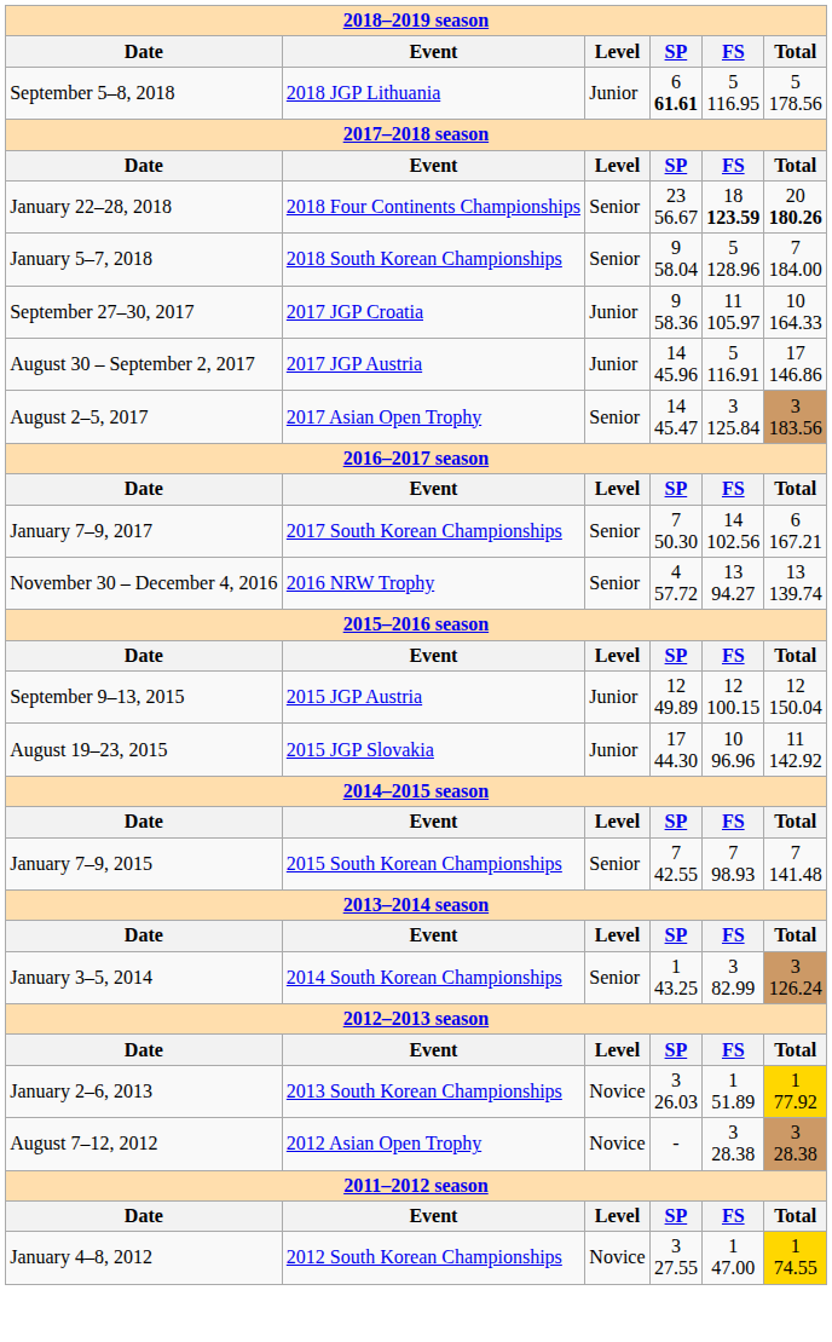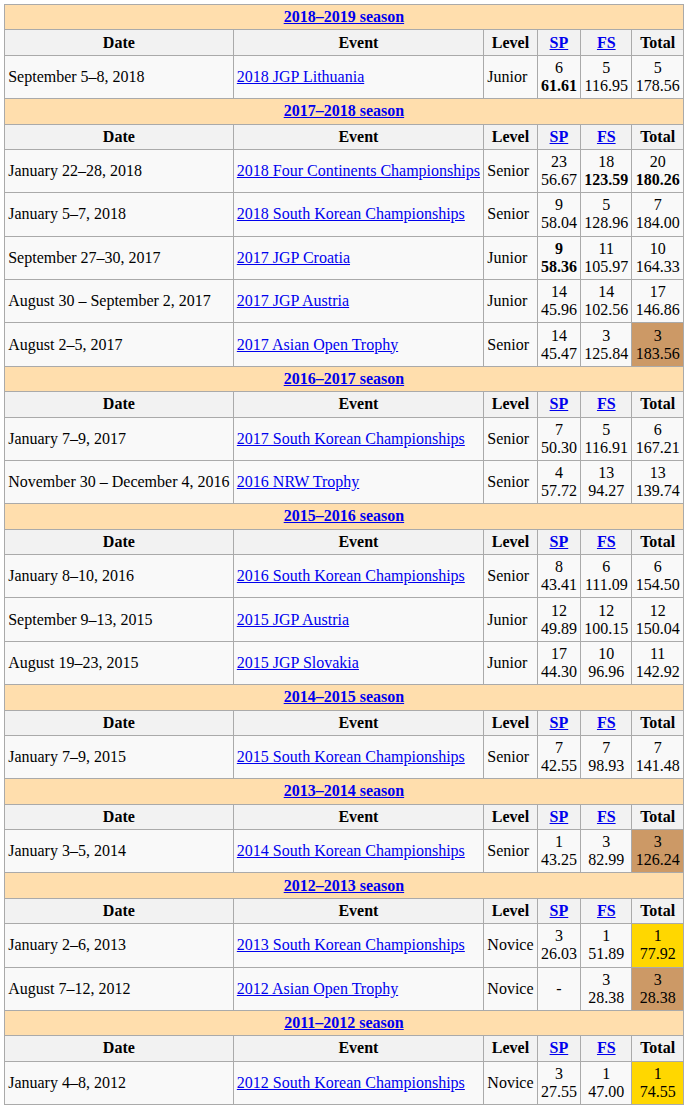September 27–30, 2017 | SP: normal -> bold
August 30 – September 2, 2017 | FS: 5 116.91 -> 14 102.56
January 7–9, 2017 | FS: 14 102.56 -> 5 116.91
+ row: January 8–10, 2016 | 2016 South Korean Championships | Senior | 8 43.41 | 6 111.09 | 6 154.50
